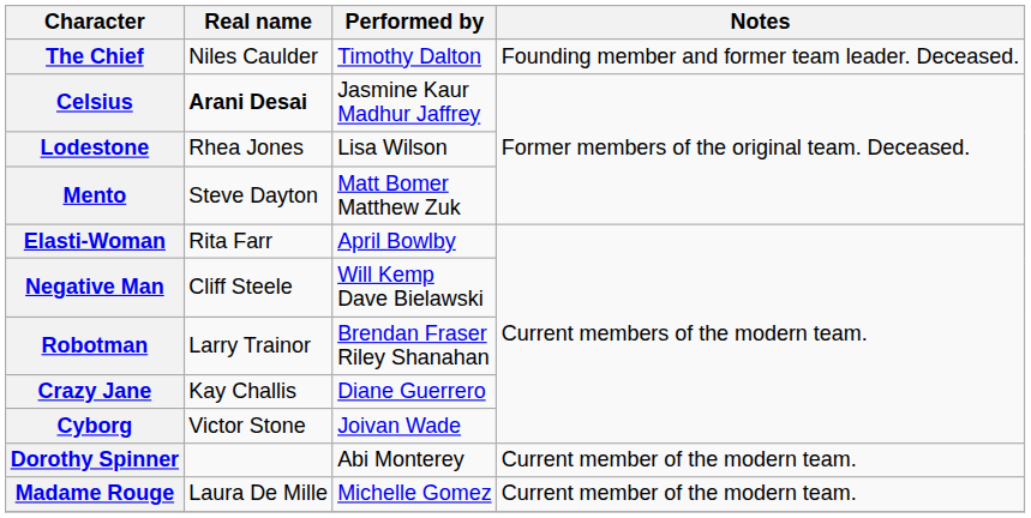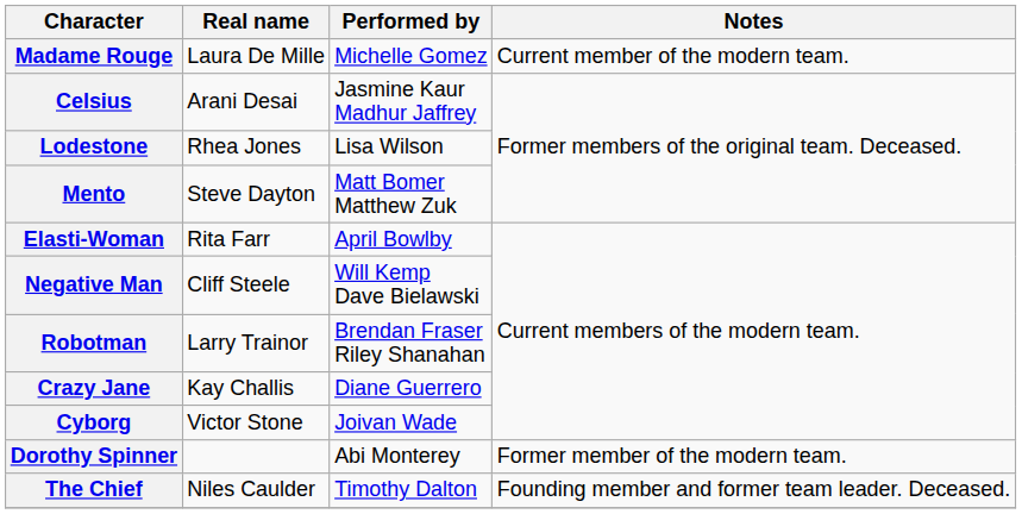rows swapped: The Chief <-> Madame Rouge
Celsius | Real name: bold -> normal
Dorothy Spinner | Notes: Current member of the modern team. -> Former member of the modern team.
